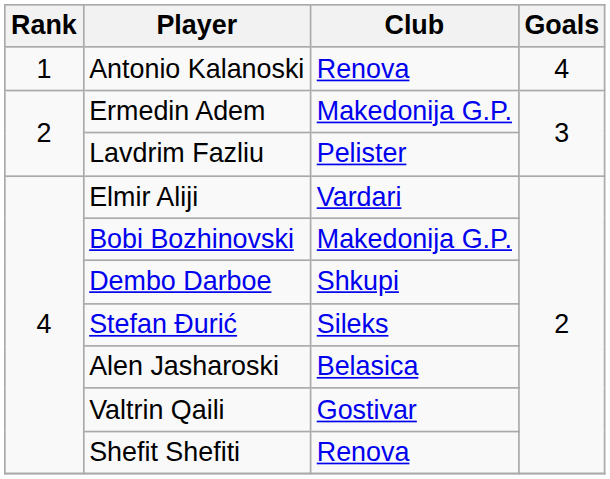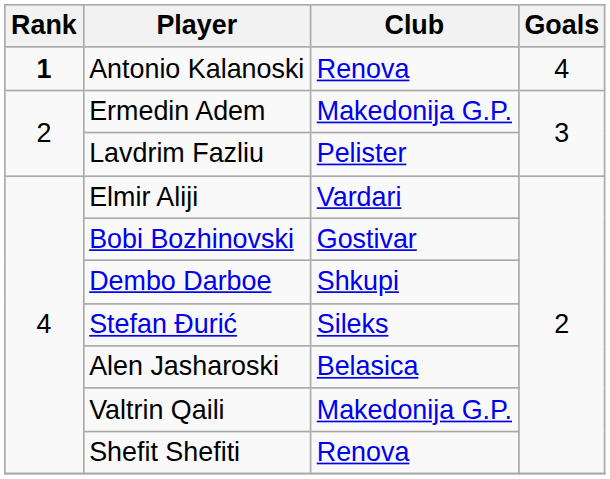Antonio Kalanoski | Rank: normal -> bold
Bobi Bozhinovski | Club: Makedonija G.P. -> Gostivar
Valtrin Qaili | Club: Gostivar -> Makedonija G.P.
